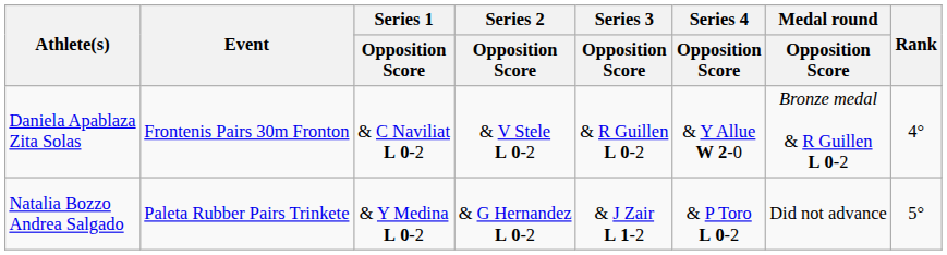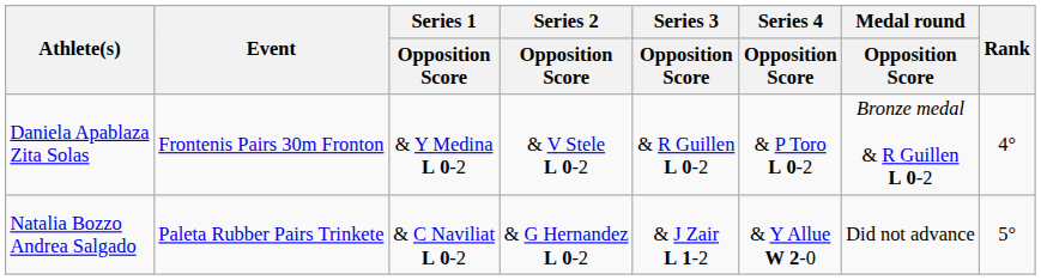Daniela Apablaza Zita Solas | Series 1 / Opposition Score: & C Naviliat L 0-2 -> & Y Medina L 0-2
Daniela Apablaza Zita Solas | Series 4 / Opposition Score: & Y Allue W 2-0 -> & P Toro L 0-2
Natalia Bozzo Andrea Salgado | Series 1 / Opposition Score: & Y Medina L 0-2 -> & C Naviliat L 0-2
Natalia Bozzo Andrea Salgado | Series 4 / Opposition Score: & P Toro L 0-2 -> & Y Allue W 2-0
